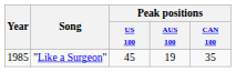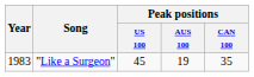"Like a Surgeon" | Year: 1985 -> 1983
